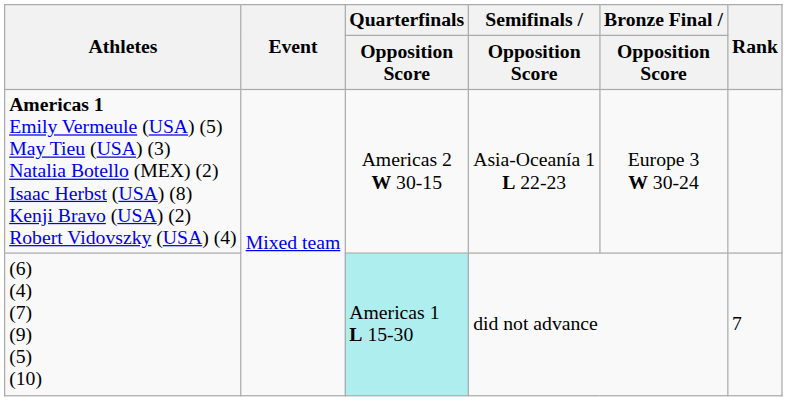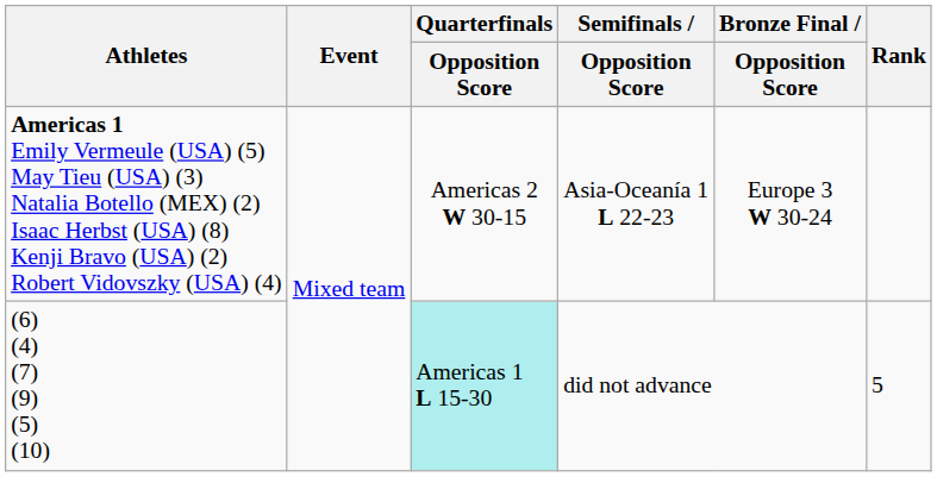(6) (4) (7) (9) (5) (10) | Rank: 7 -> 5
